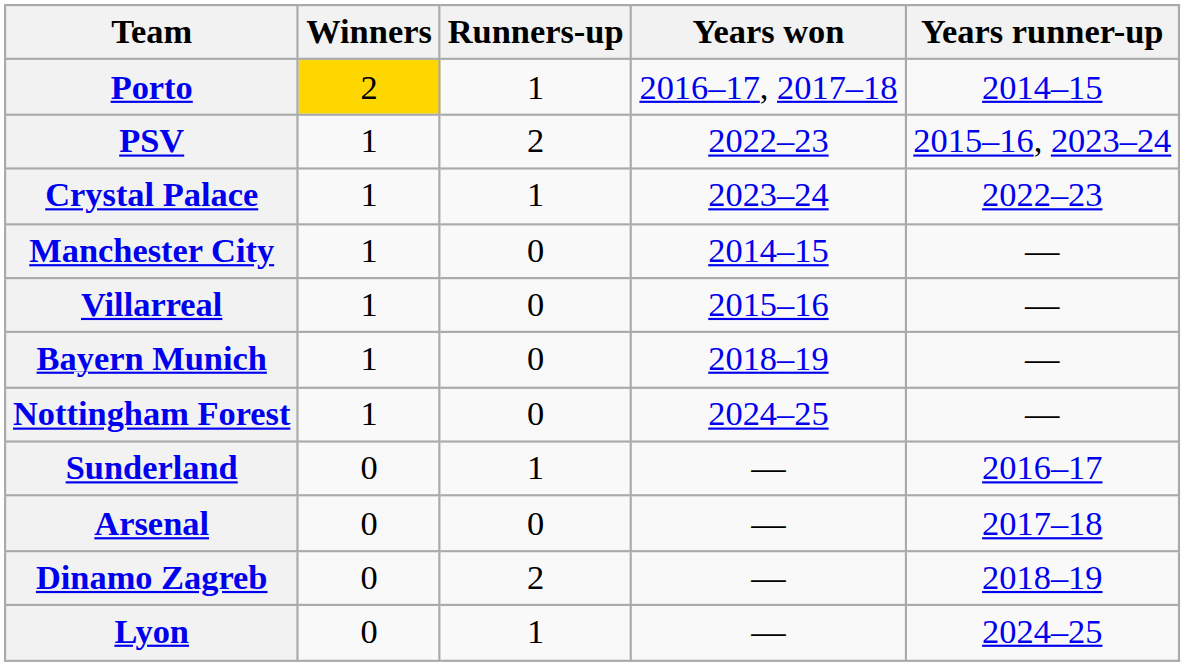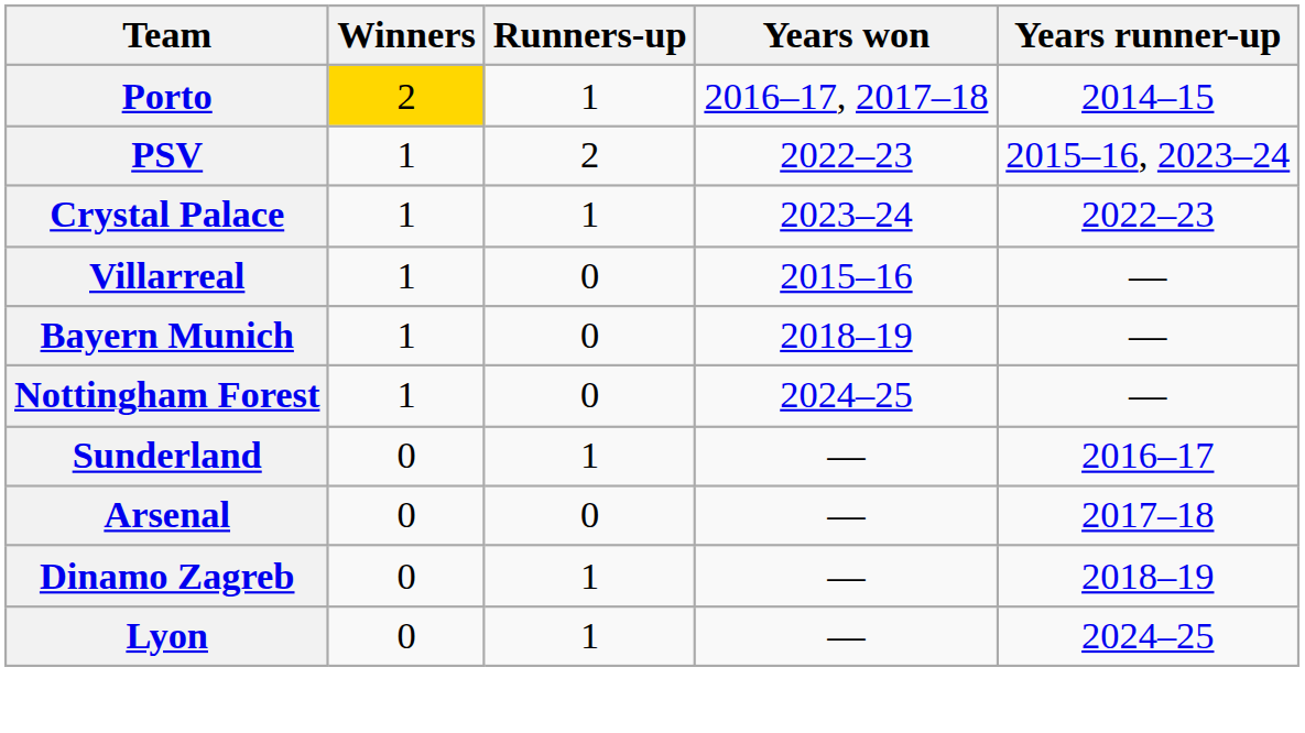- row: Manchester City | 1 | 0 | 2014–15 | —
Dinamo Zagreb | Runners-up: 2 -> 1
